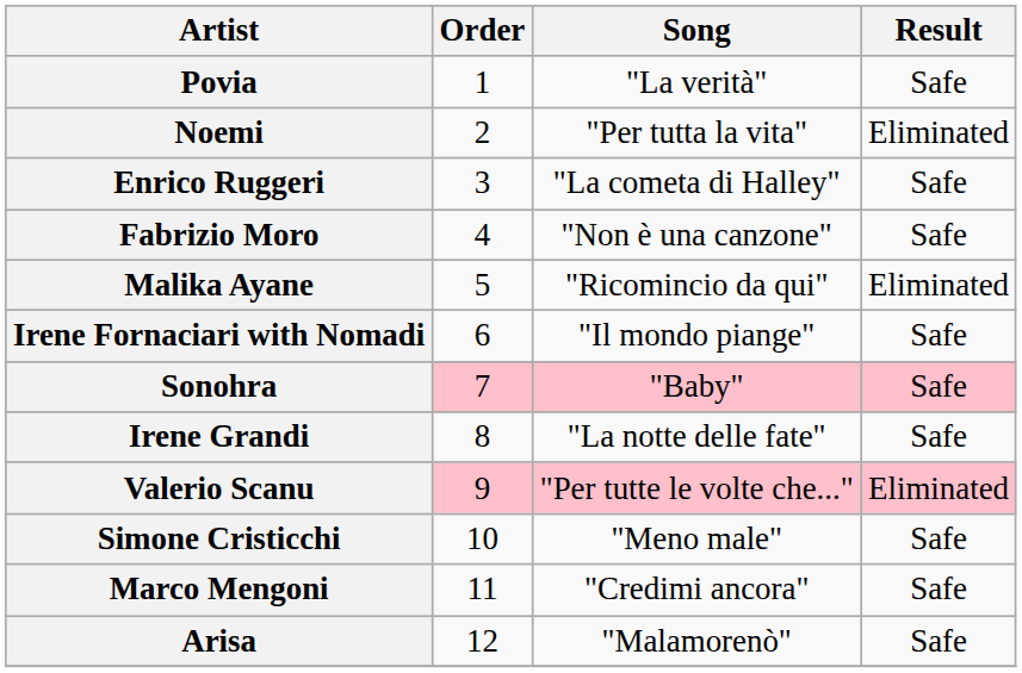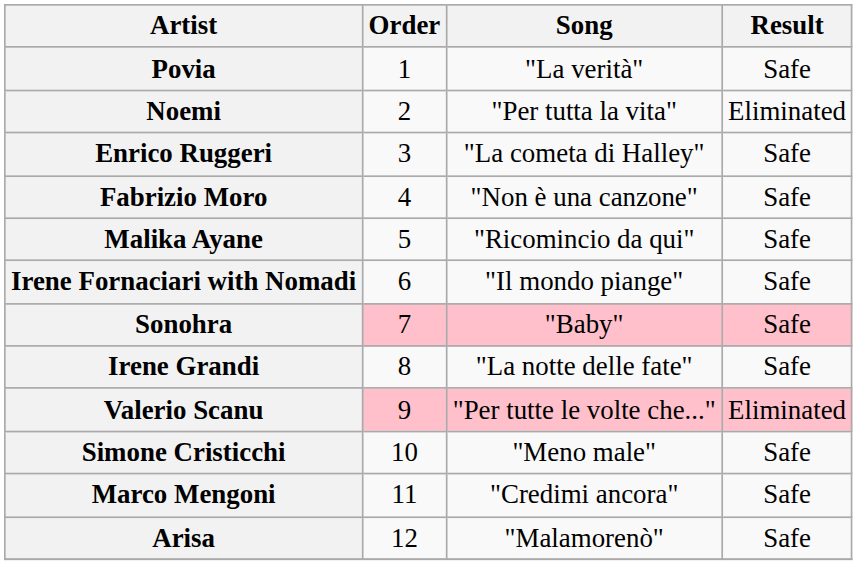Malika Ayane | Result: Eliminated -> Safe
